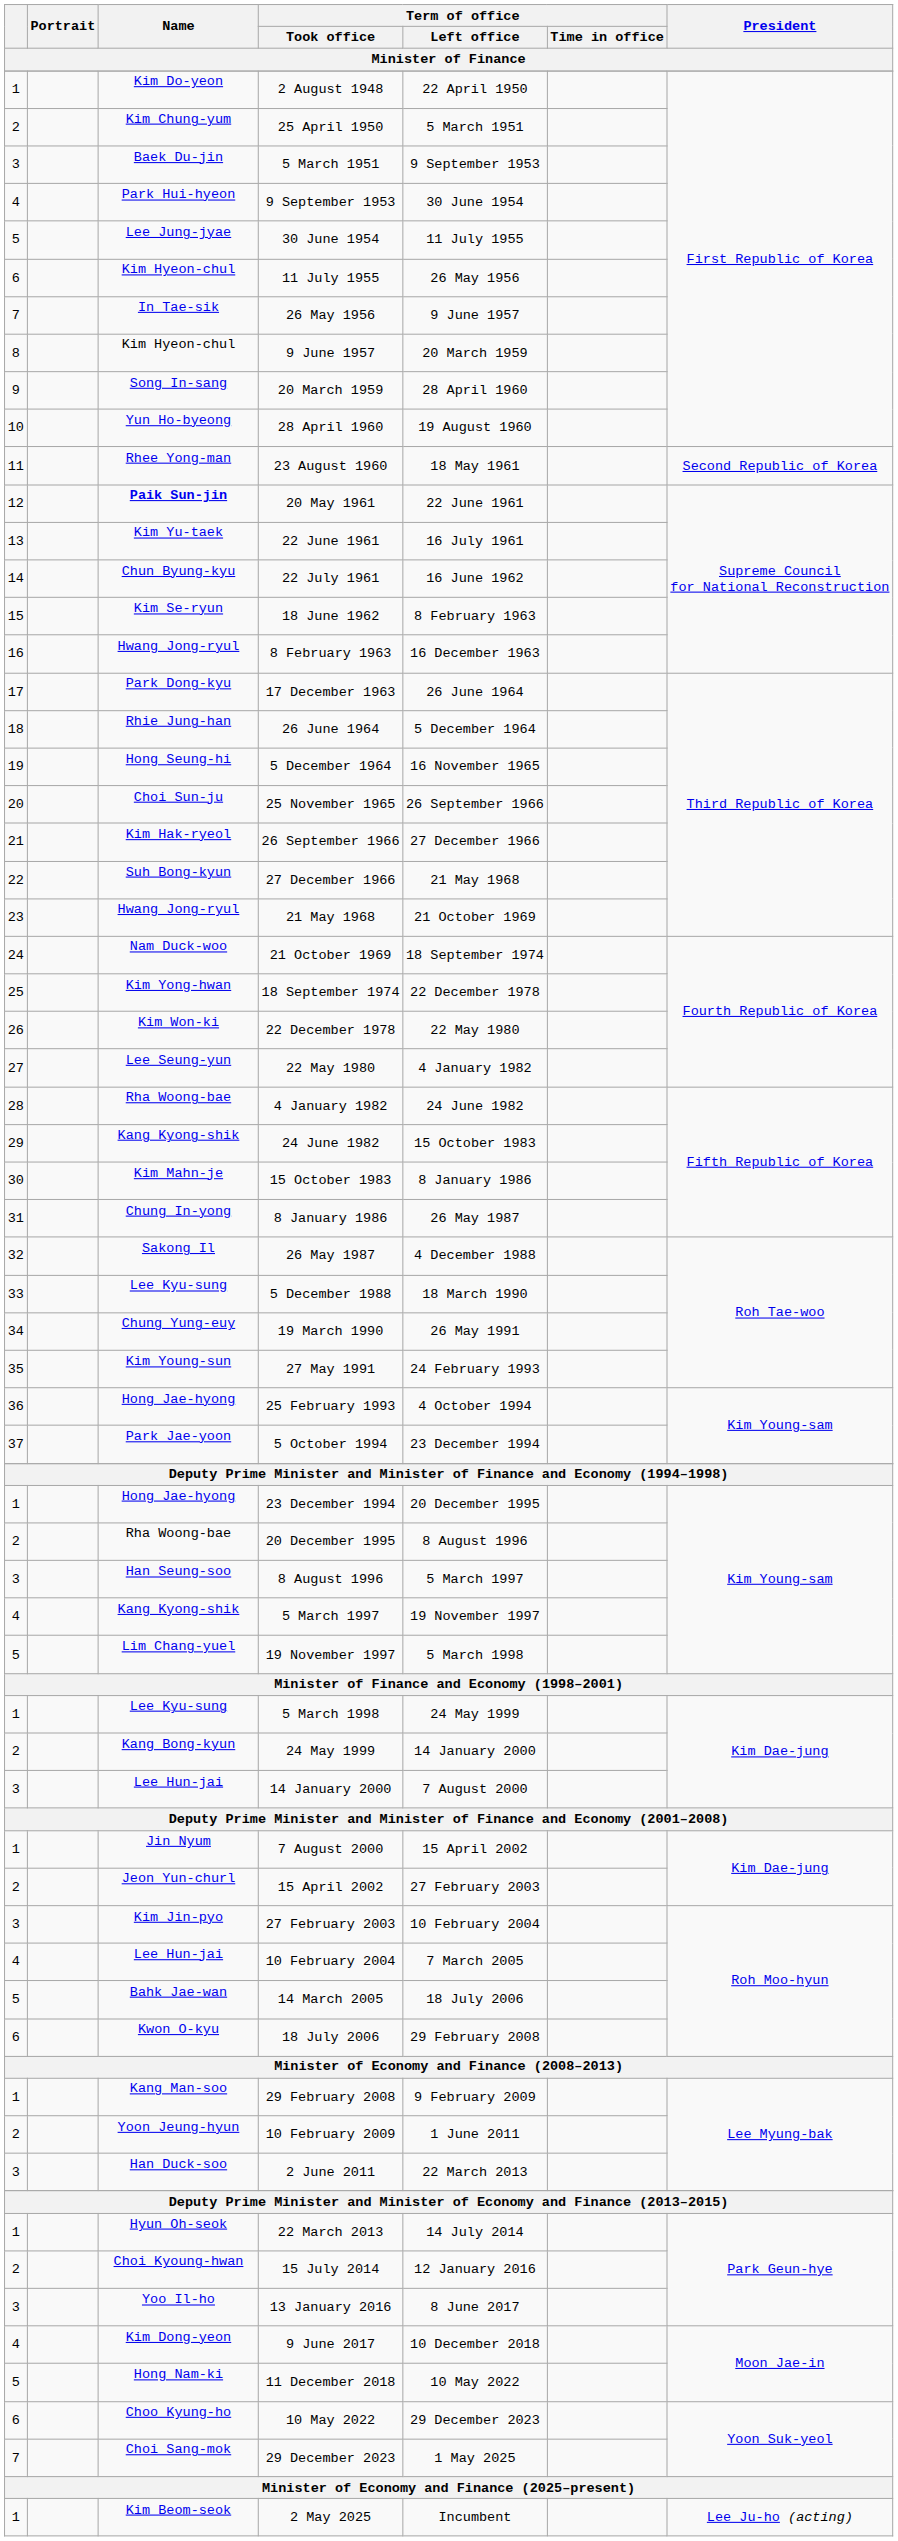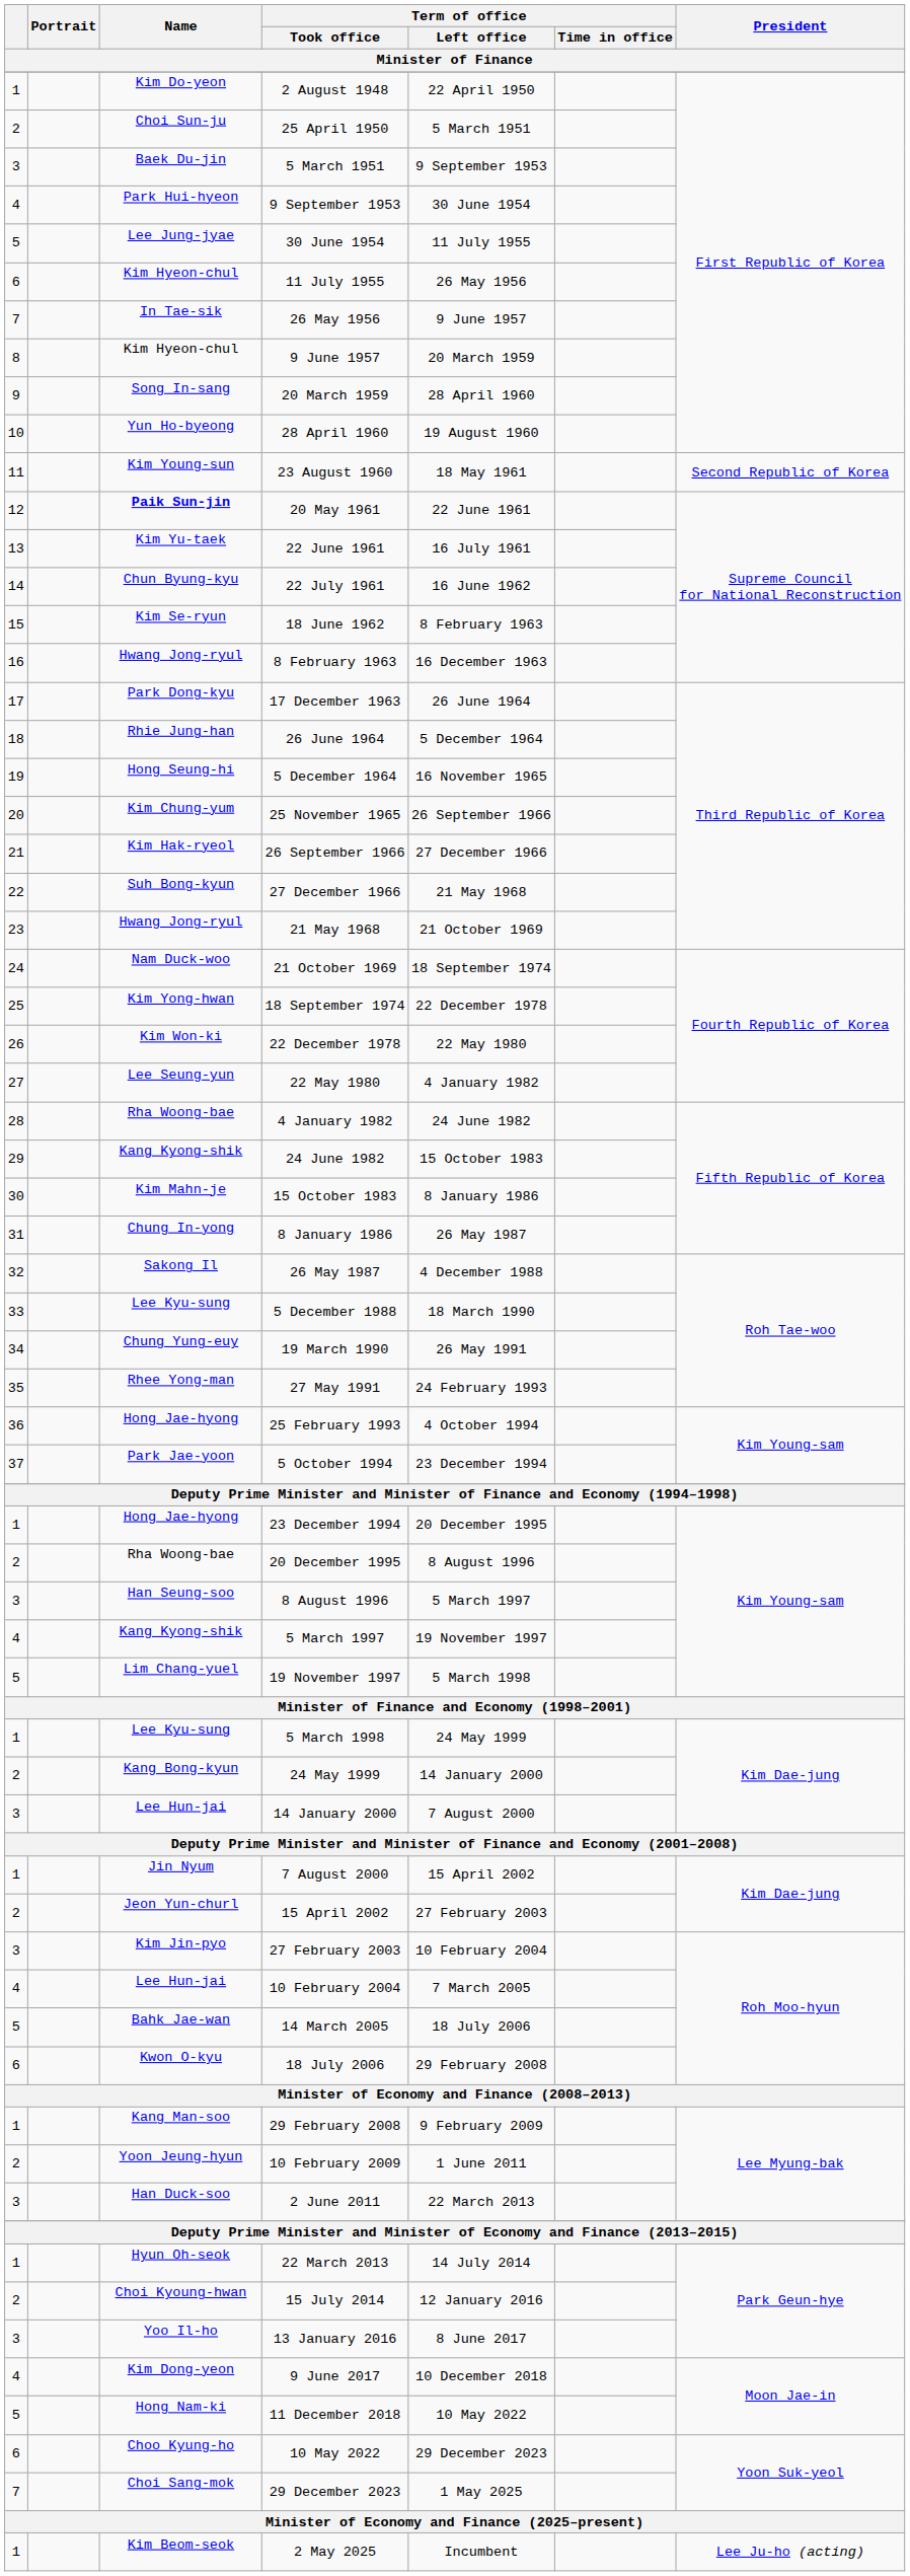25 April 1950 | Name: Kim Chung-yum -> Choi Sun-ju
23 August 1960 | Name: Rhee Yong-man -> Kim Young-sun
25 November 1965 | Name: Choi Sun-ju -> Kim Chung-yum
27 May 1991 | Name: Kim Young-sun -> Rhee Yong-man
